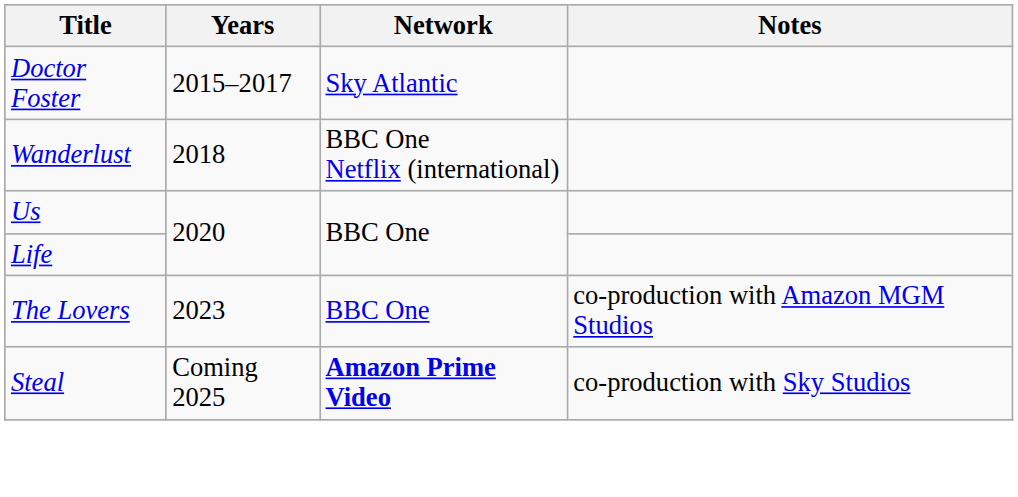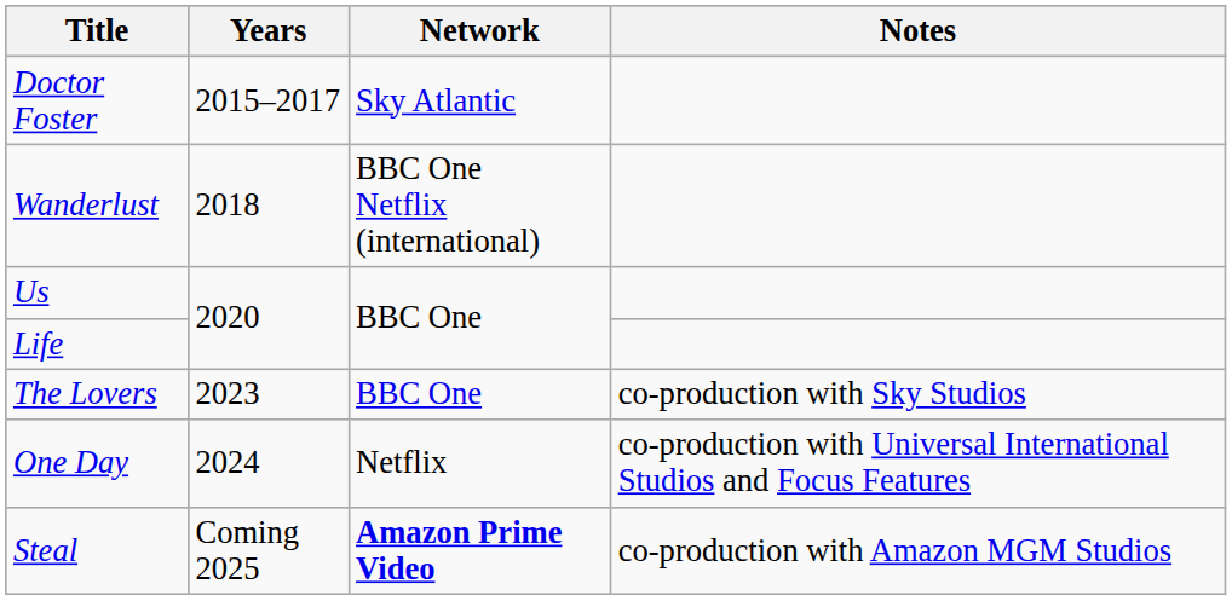The Lovers | Notes: co-production with Amazon MGM Studios -> co-production with Sky Studios
+ row: One Day | 2024 | Netflix | co-production with Universal International Studios and Focus Features
Steal | Notes: co-production with Sky Studios -> co-production with Amazon MGM Studios
